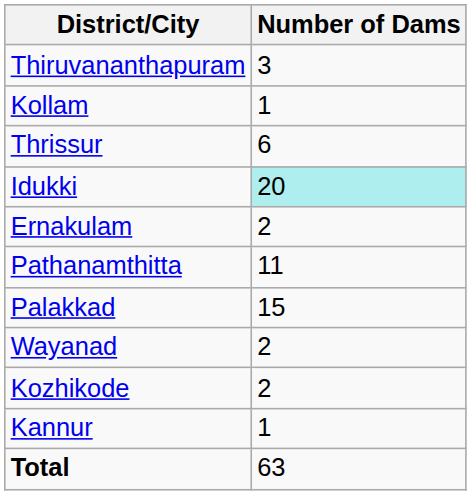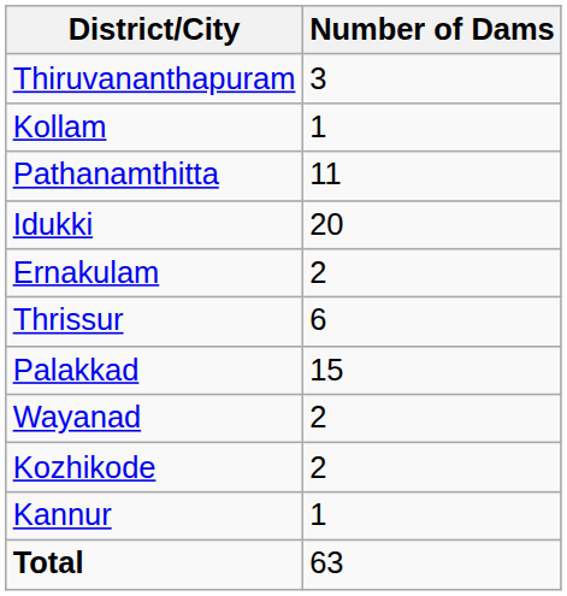rows swapped: Pathanamthitta <-> Thrissur
Idukki | Number of Dams: paleturquoise background -> no background
